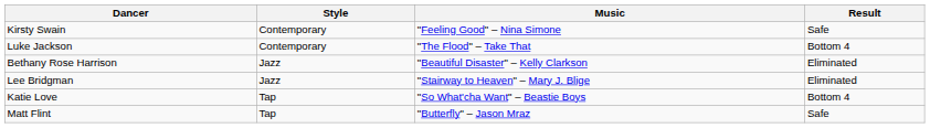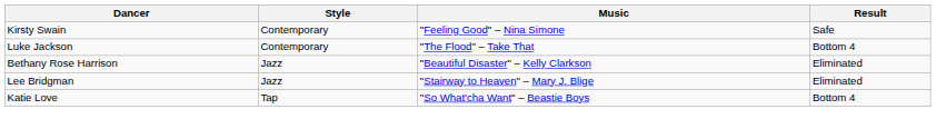- row: Matt Flint | Tap | "Butterfly" – Jason Mraz | Safe
